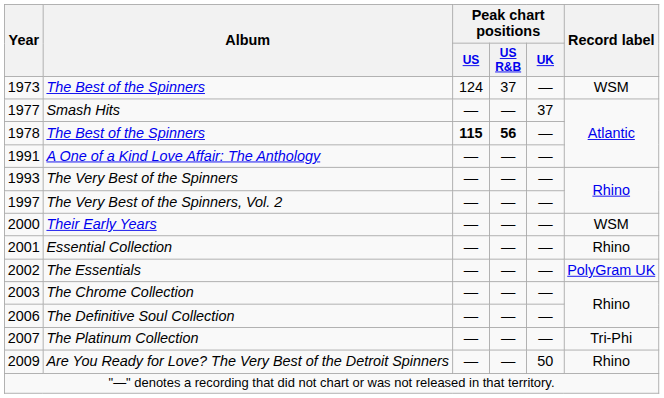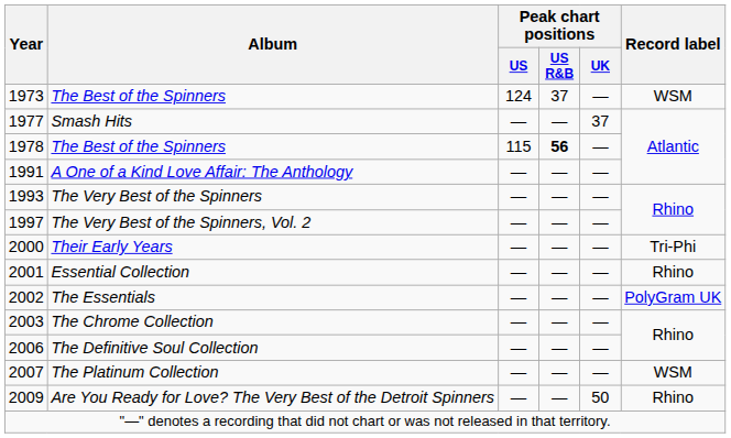1978 / The Best of the Spinners | Peak chart positions / US: bold -> normal
Their Early Years | Record label: WSM -> Tri-Phi
The Platinum Collection | Record label: Tri-Phi -> WSM
